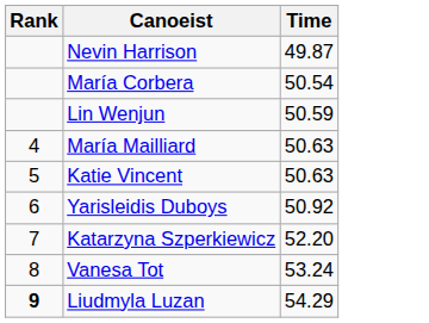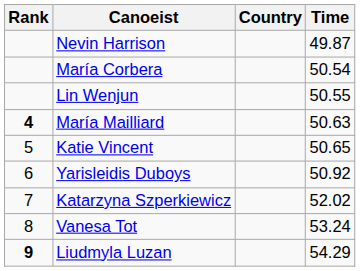+ column: Country
Lin Wenjun | Time: 50.59 -> 50.55
María Mailliard | Rank: normal -> bold
Katie Vincent | Time: 50.63 -> 50.65
Katarzyna Szperkiewicz | Time: 52.20 -> 52.02
